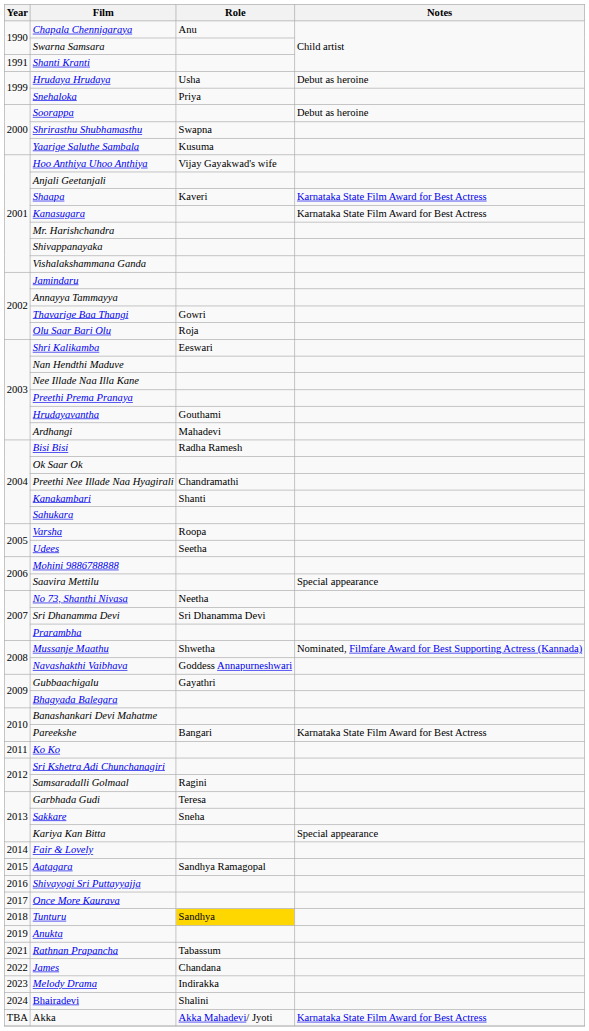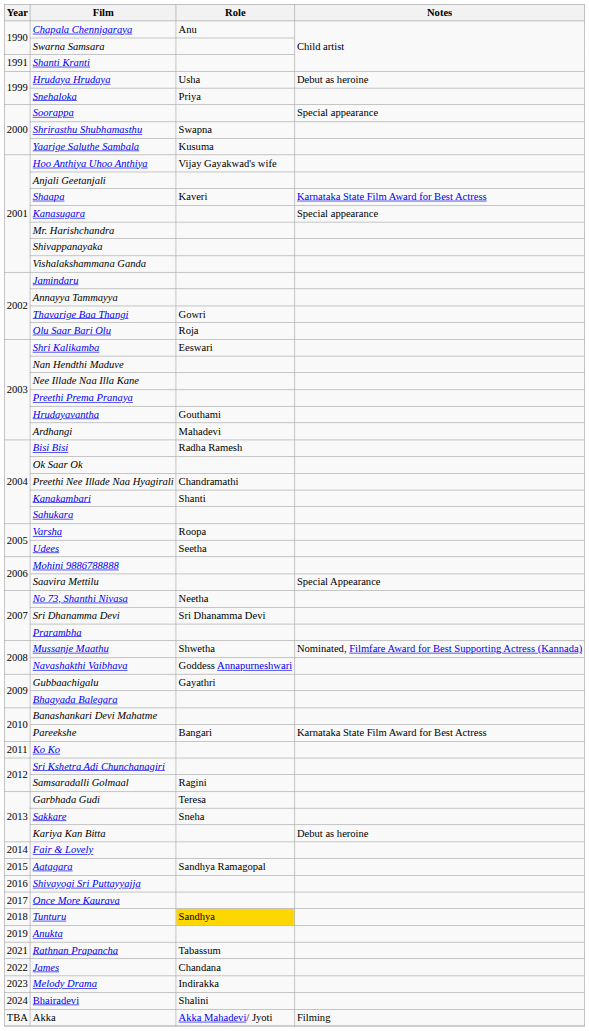Soorappa | Notes: Debut as heroine -> Special appearance
Kanasugara | Notes: Karnataka State Film Award for Best Actress -> Special appearance
Saavira Mettilu | Notes: Special appearance -> Special Appearance
Kariya Kan Bitta | Notes: Special appearance -> Debut as heroine
Akka | Notes: Karnataka State Film Award for Best Actress -> Filming
